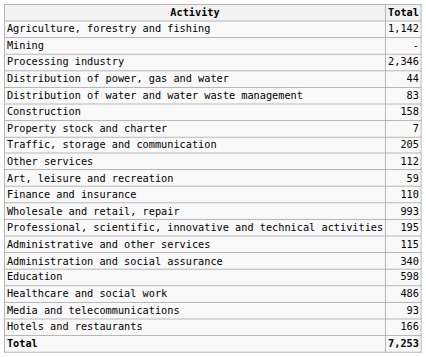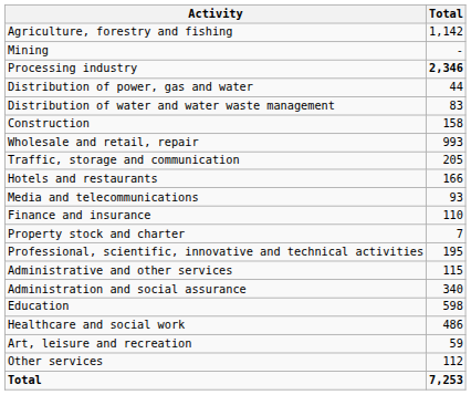Processing industry | Total: normal -> bold
rows swapped: Wholesale and retail, repair <-> Property stock and charter
rows swapped: Hotels and restaurants <-> Other services
rows swapped: Media and telecommunications <-> Art, leisure and recreation
